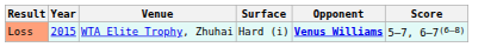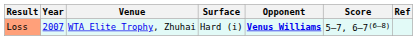+ column: Ref
Loss | Year: 2015 -> 2007
